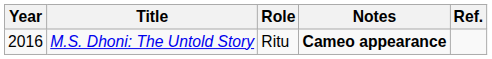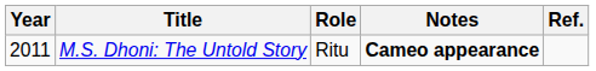M.S. Dhoni: The Untold Story | Year: 2016 -> 2011
